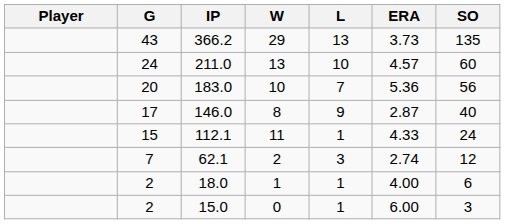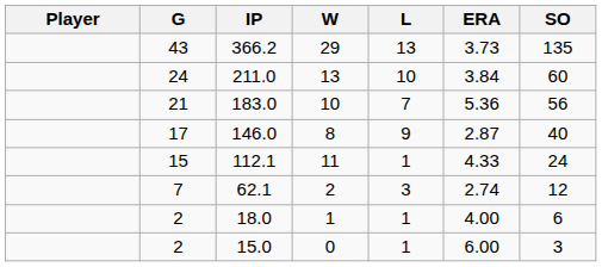211.0 | ERA: 4.57 -> 3.84
183.0 | G: 20 -> 21
